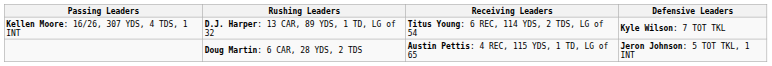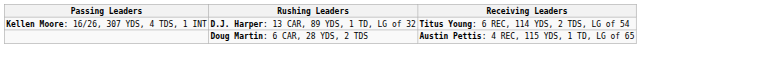- column: Defensive Leaders | Kyle Wilson: 7 TOT TKL | Jeron Johnson: 5 TOT TKL, 1 INT
